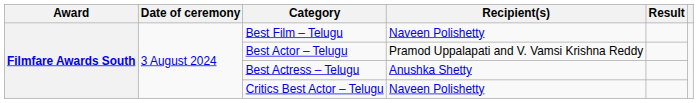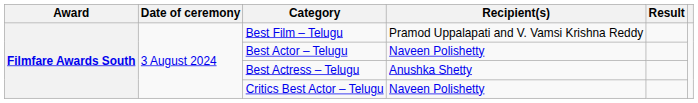Best Film – Telugu | Recipient(s): Naveen Polishetty -> Pramod Uppalapati and V. Vamsi Krishna Reddy
Best Actor – Telugu | Recipient(s): Pramod Uppalapati and V. Vamsi Krishna Reddy -> Naveen Polishetty
